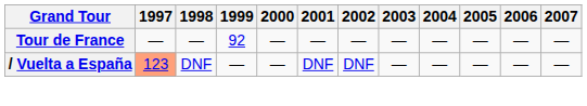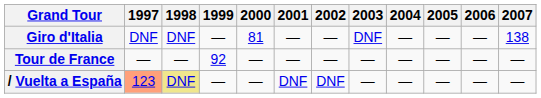+ row: Giro d'Italia | DNF | DNF | — | 81 | — | — | DNF | — | — | — | 138
/ Vuelta a España | 1998: no background -> khaki background
